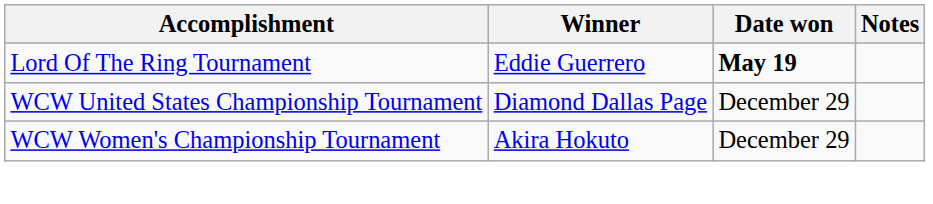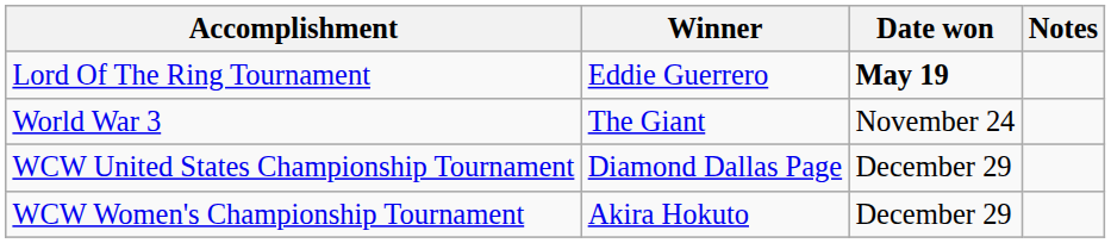+ row: World War 3 | The Giant | November 24
